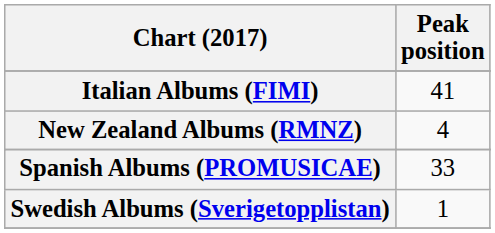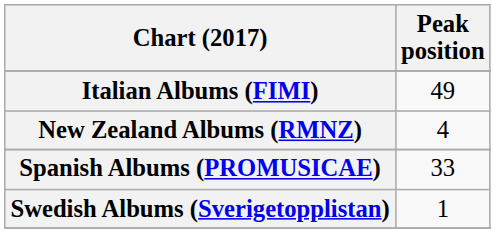Italian Albums (FIMI) | Peak position: 41 -> 49
